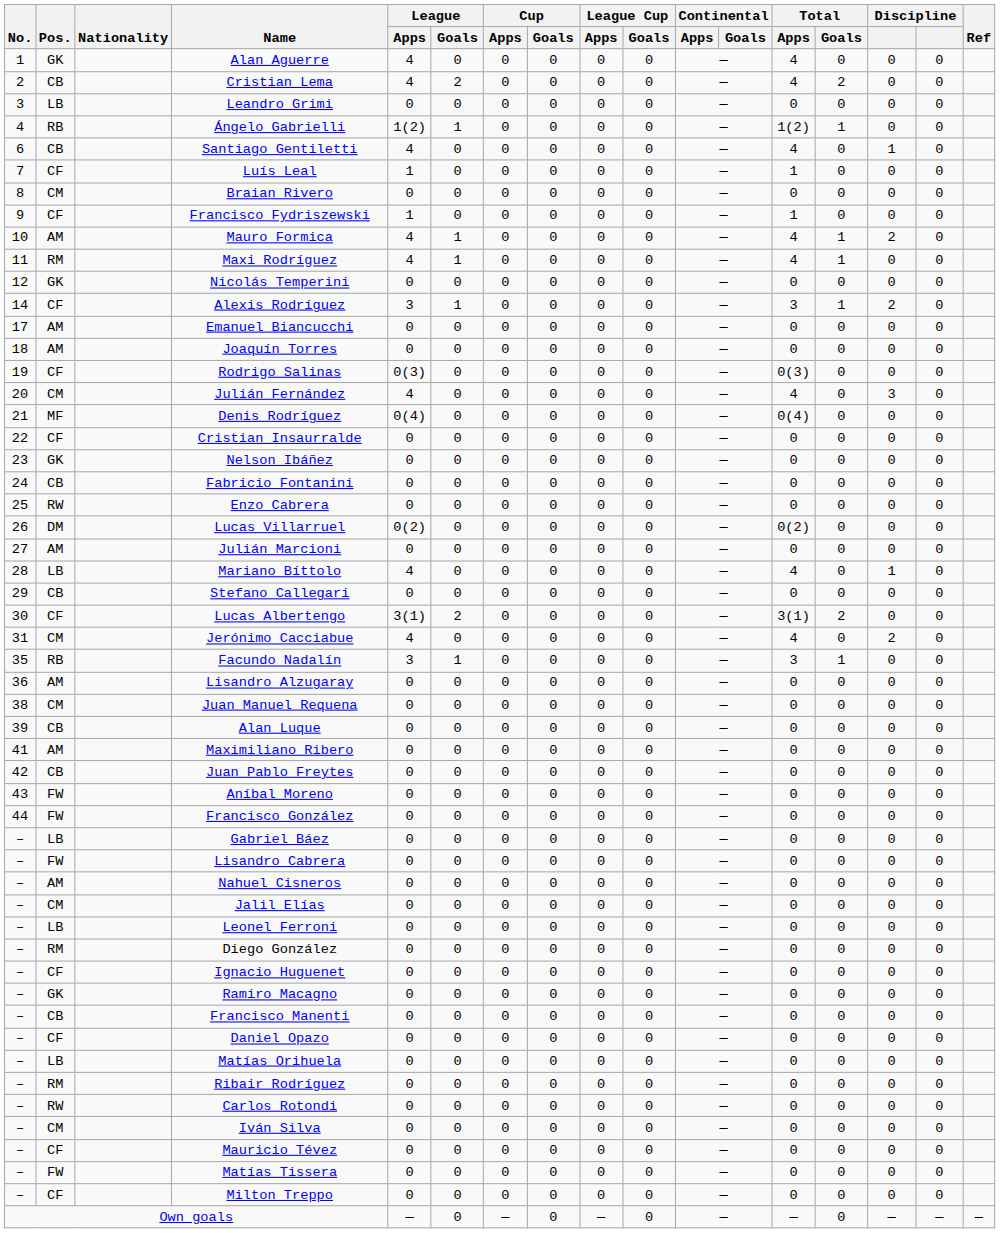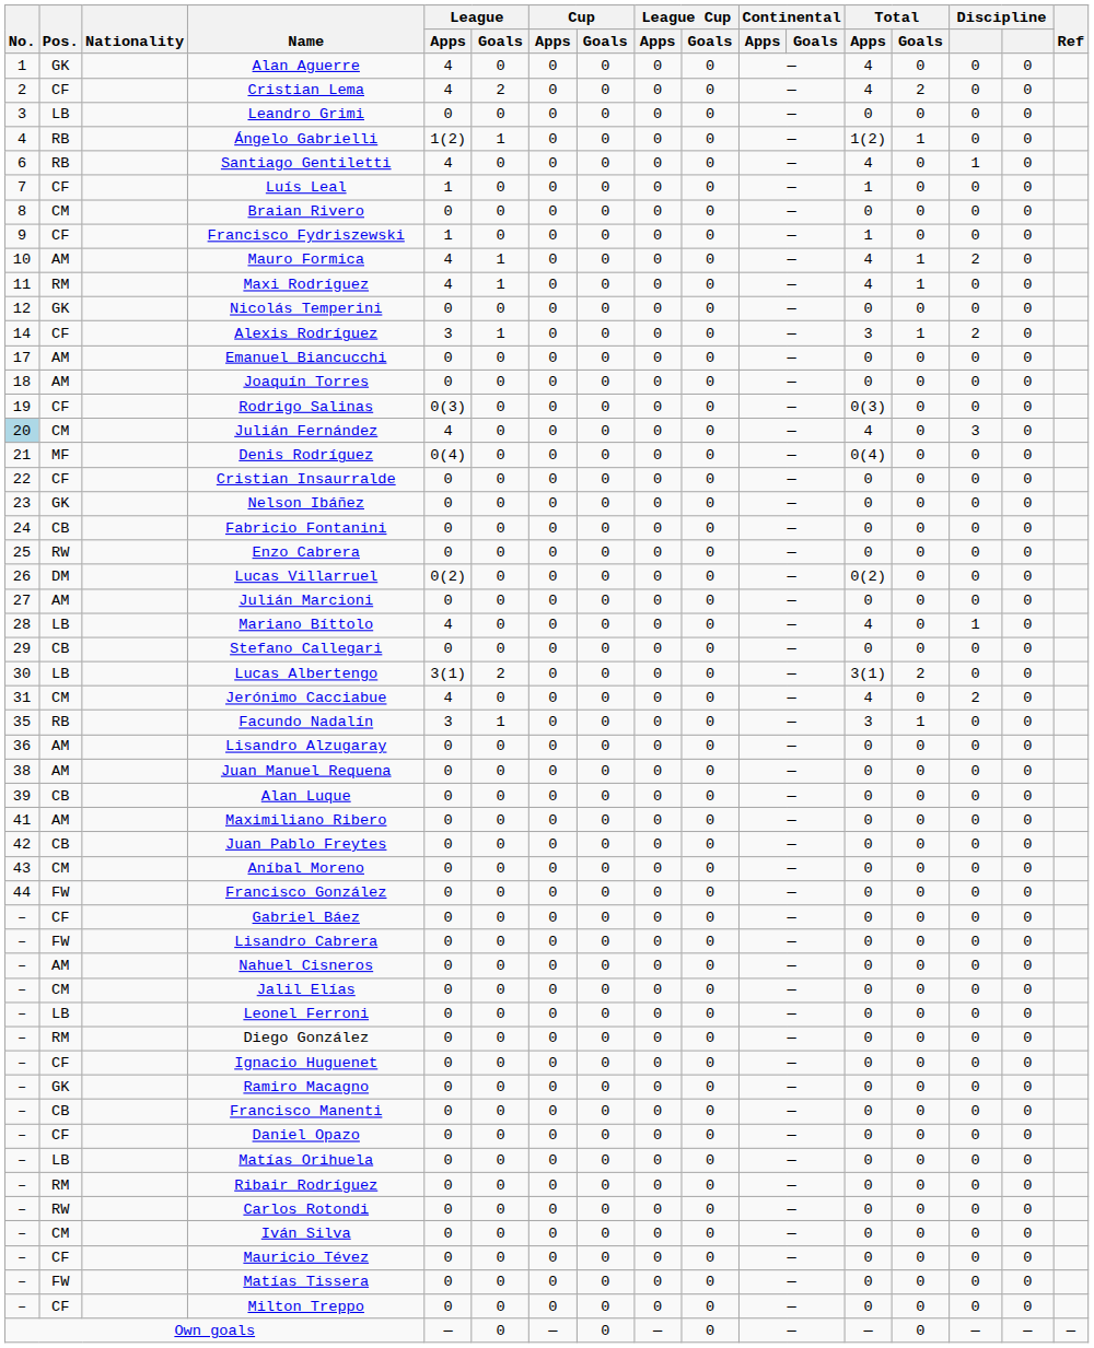Cristian Lema | Pos.: CB -> CF
Santiago Gentiletti | Pos.: CB -> RB
Julián Fernández | No.: no background -> lightblue background
Lucas Albertengo | Pos.: CF -> LB
Juan Manuel Requena | Pos.: CM -> AM
Aníbal Moreno | Pos.: FW -> CM
Gabriel Báez | Pos.: LB -> CF
